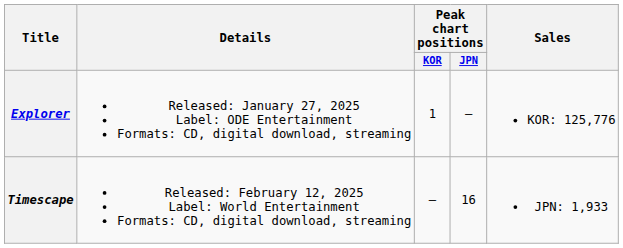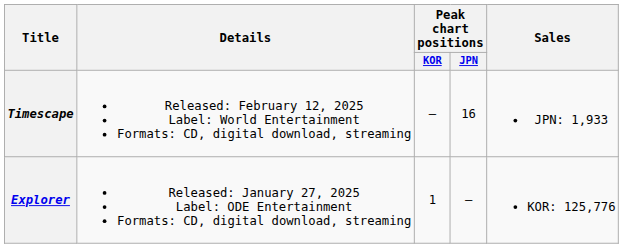rows swapped: Explorer <-> Timescape
